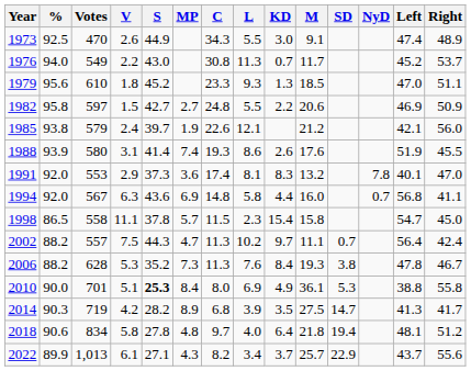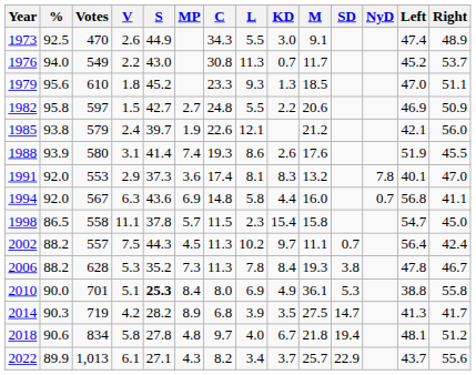2002 | MP: 4.7 -> 4.5
2006 | L: 7.6 -> 7.8
2018 | KD: 6.4 -> 6.7
